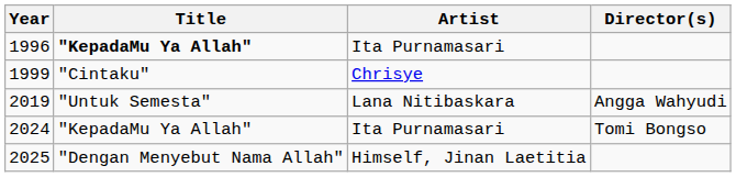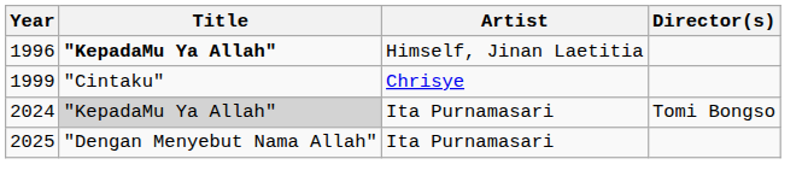1996 | Artist: Ita Purnamasari -> Himself, Jinan Laetitia
- row: 2019 | "Untuk Semesta" | Lana Nitibaskara | Angga Wahyudi
2024 | Title: no background -> lightgrey background
2025 | Artist: Himself, Jinan Laetitia -> Ita Purnamasari
